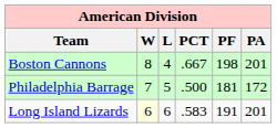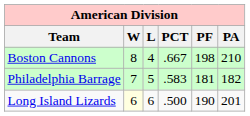Boston Cannons | PA: 201 -> 210
Philadelphia Barrage | PCT: .500 -> .583
Philadelphia Barrage | PA: 172 -> 182
Long Island Lizards | PCT: .583 -> .500
Long Island Lizards | PF: 191 -> 190
